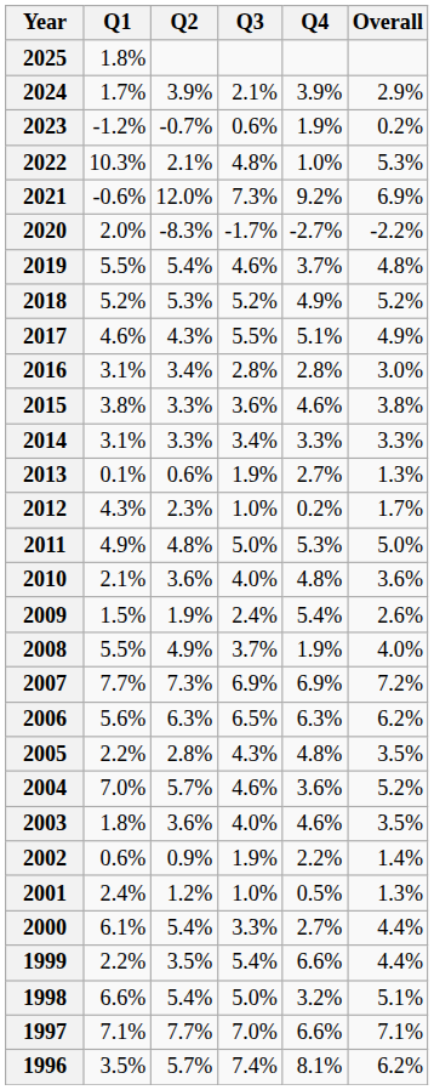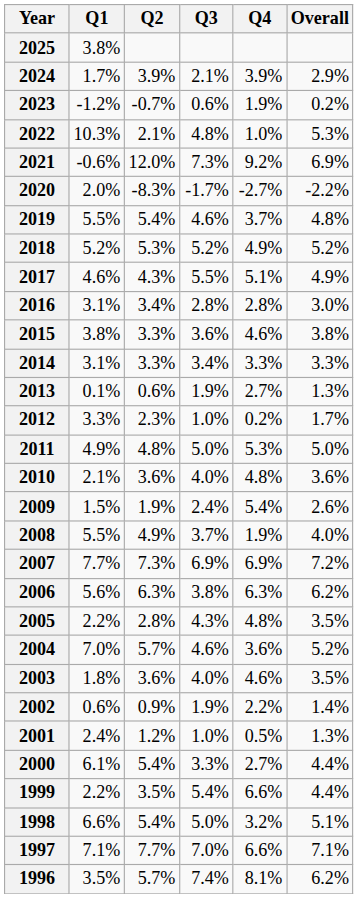2025 | Q1: 1.8% -> 3.8%
2012 | Q1: 4.3% -> 3.3%
2006 | Q3: 6.5% -> 3.8%
